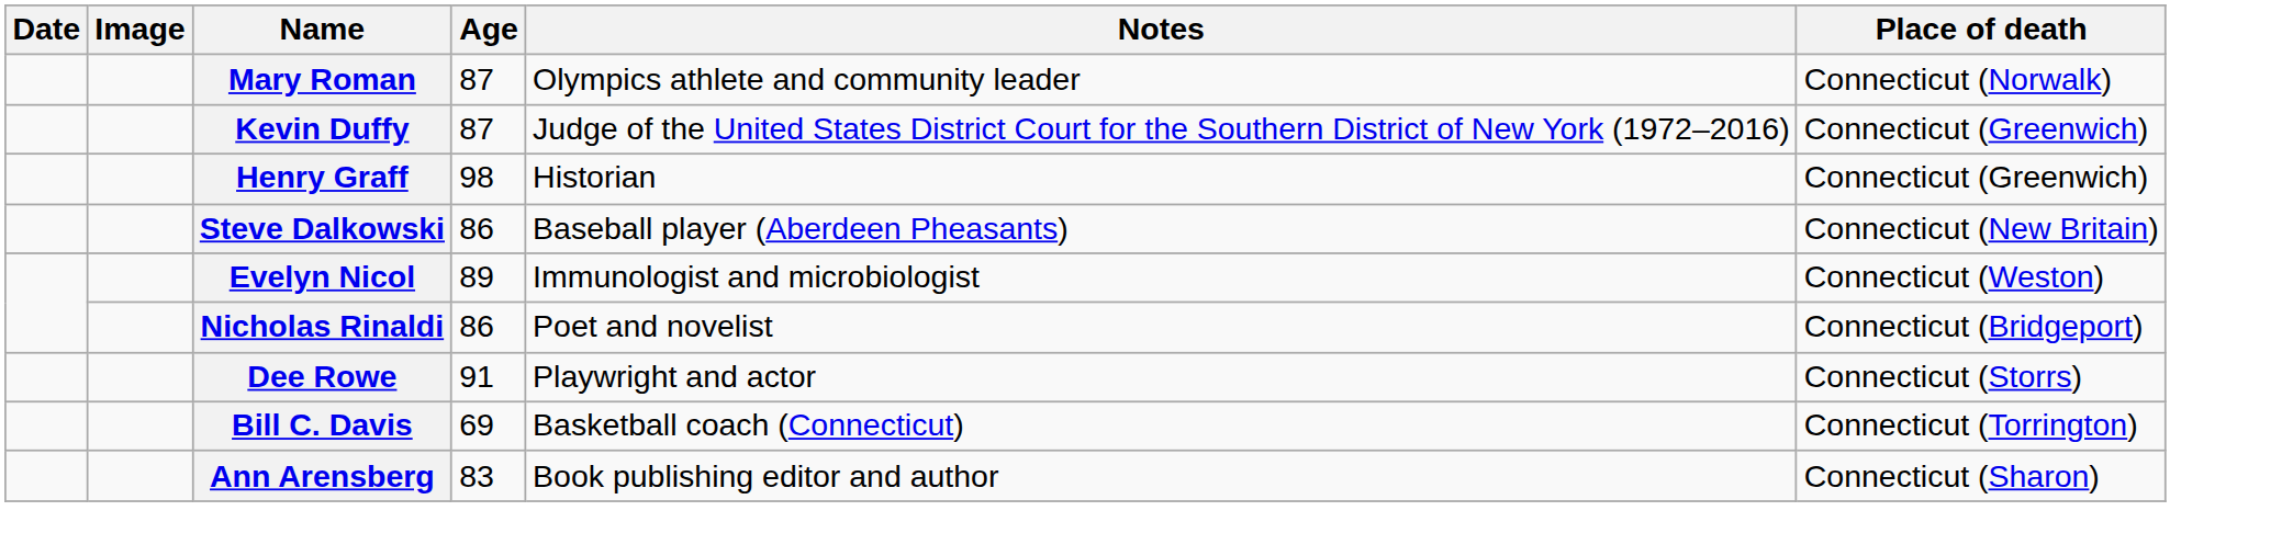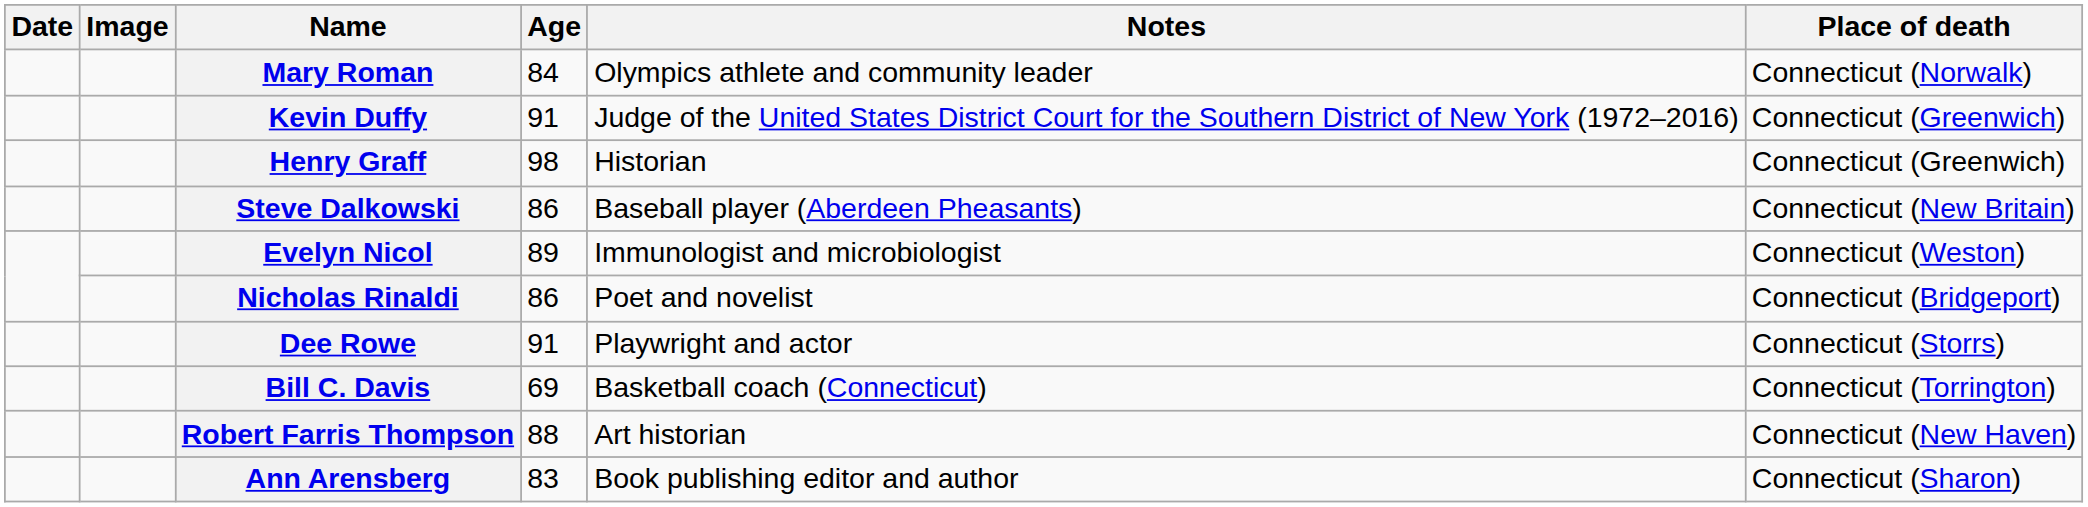Mary Roman | Age: 87 -> 84
Kevin Duffy | Age: 87 -> 91
+ row: Robert Farris Thompson | 88 | Art historian | Connecticut (New Haven)
